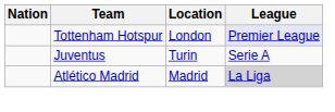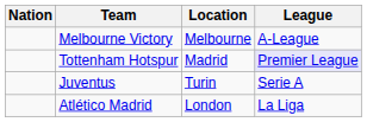+ row: Melbourne Victory | Melbourne | A-League
Tottenham Hotspur | Location: London -> Madrid
Atlético Madrid | Location: Madrid -> London
Atlético Madrid | League: lightgrey background -> no background
